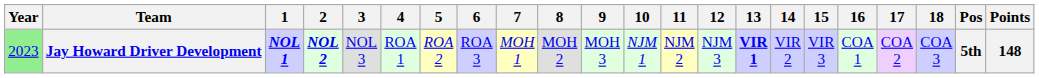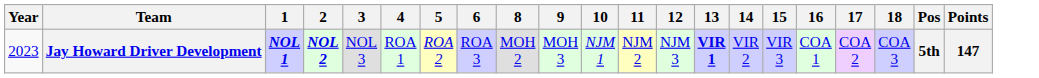- column: 7 | MOH 1
Jay Howard Driver Development | Year: lightgreen background -> no background
Jay Howard Driver Development | Points: 148 -> 147
